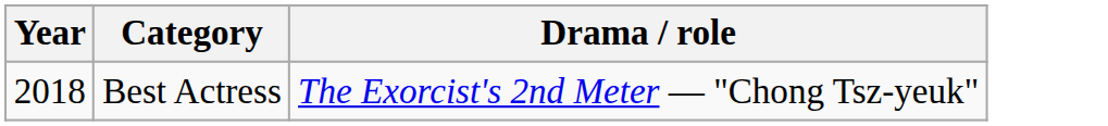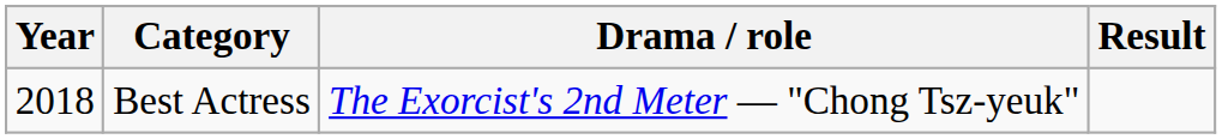+ column: Result
